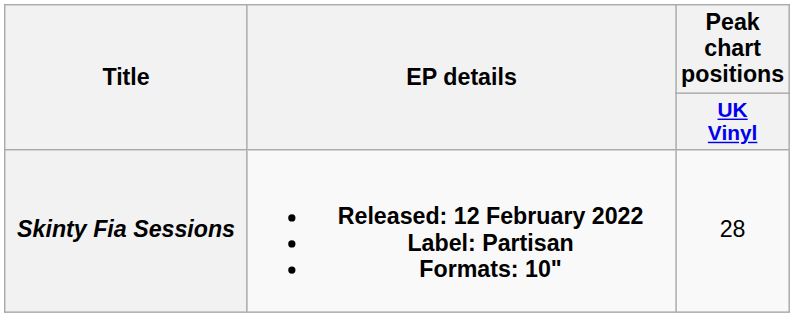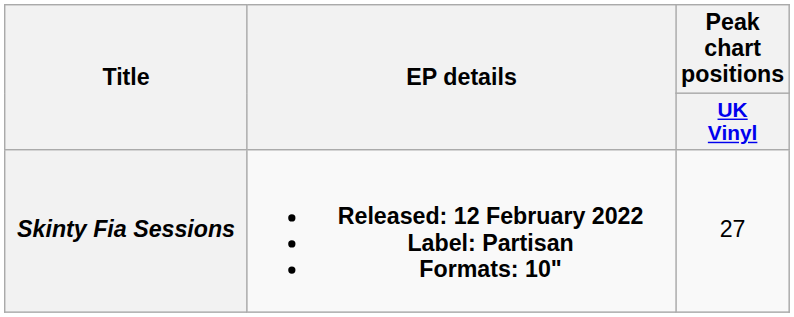Skinty Fia Sessions | Peak chart positions / UK Vinyl: 28 -> 27
